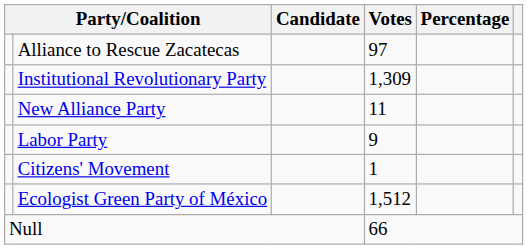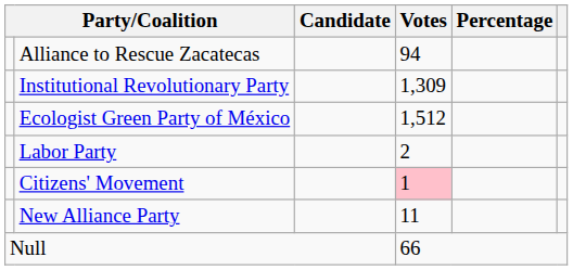Alliance to Rescue Zacatecas | Votes: 97 -> 94
rows swapped: Ecologist Green Party of México <-> New Alliance Party
Labor Party | Votes: 9 -> 2
Citizens' Movement | Votes: no background -> pink background
